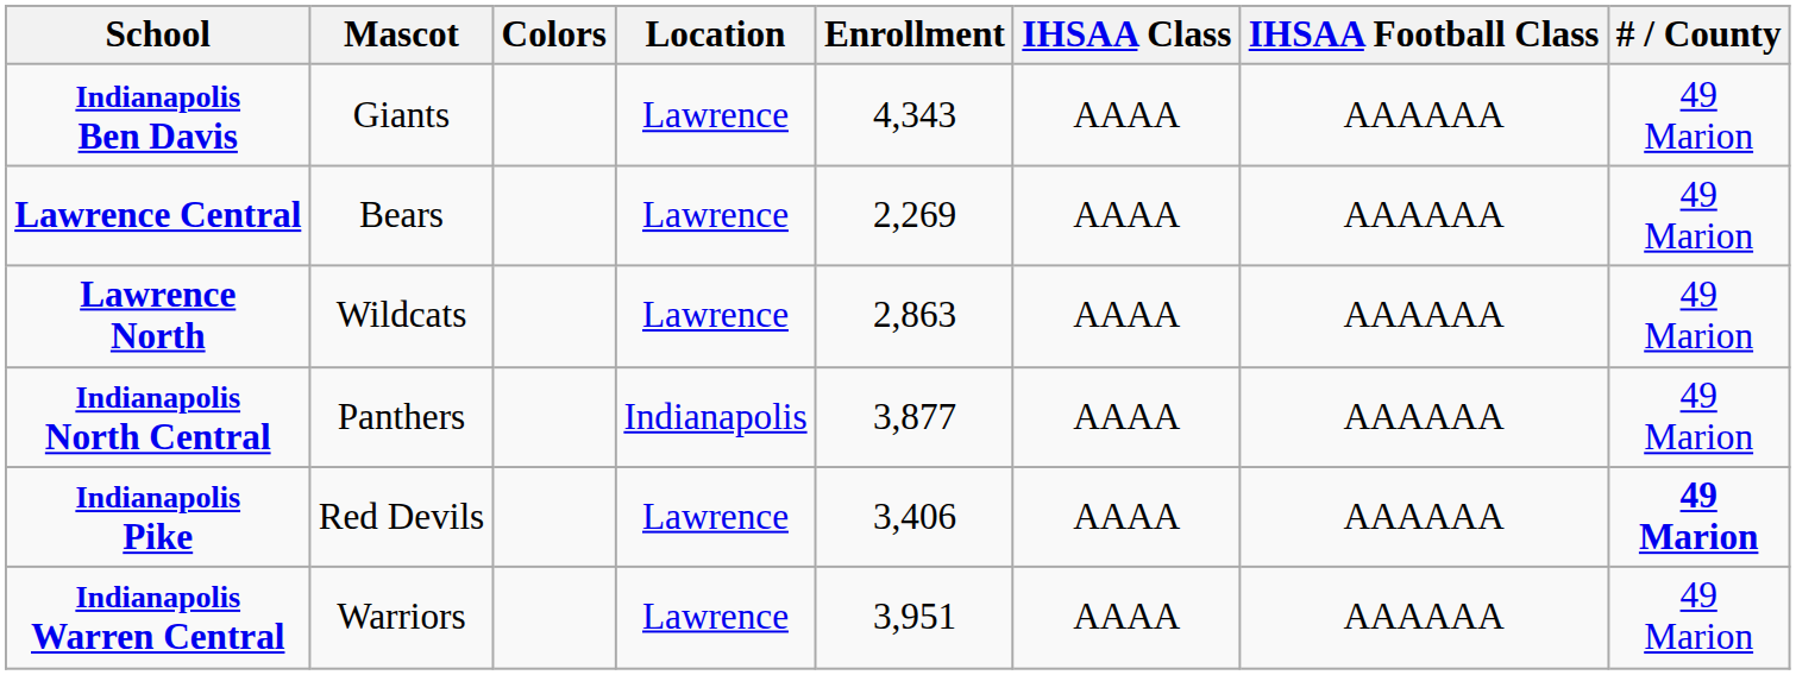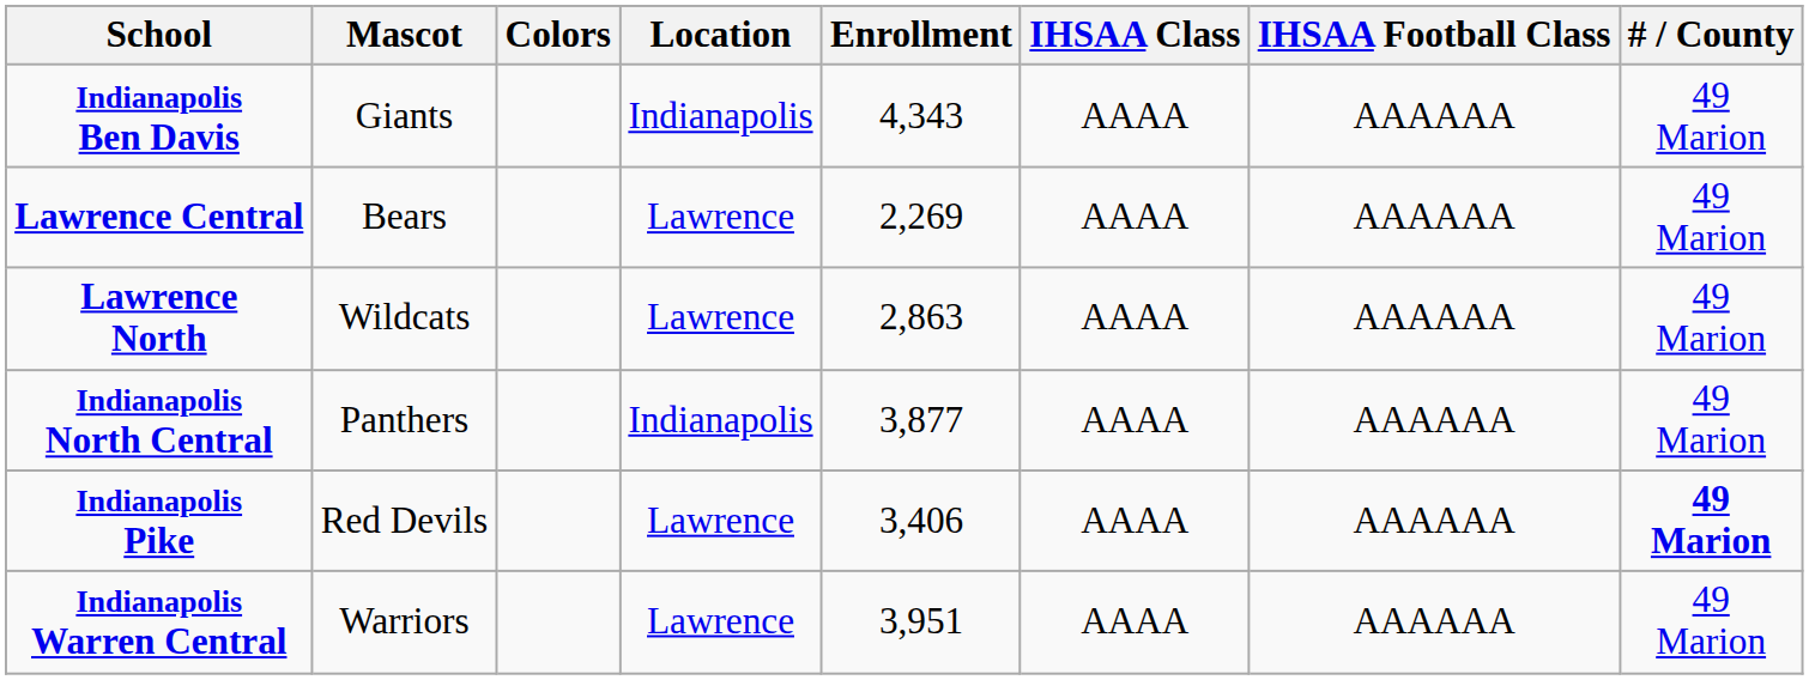Indianapolis Ben Davis | Location: Lawrence -> Indianapolis
